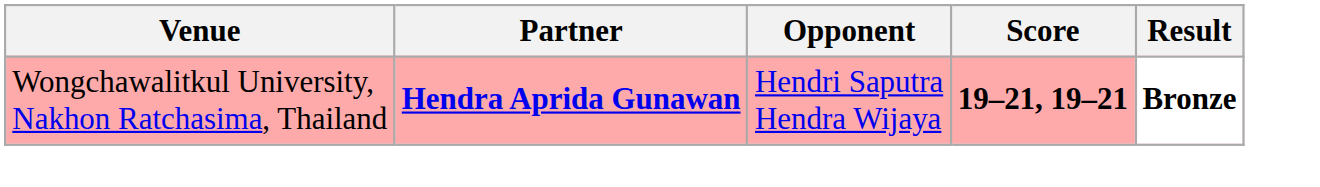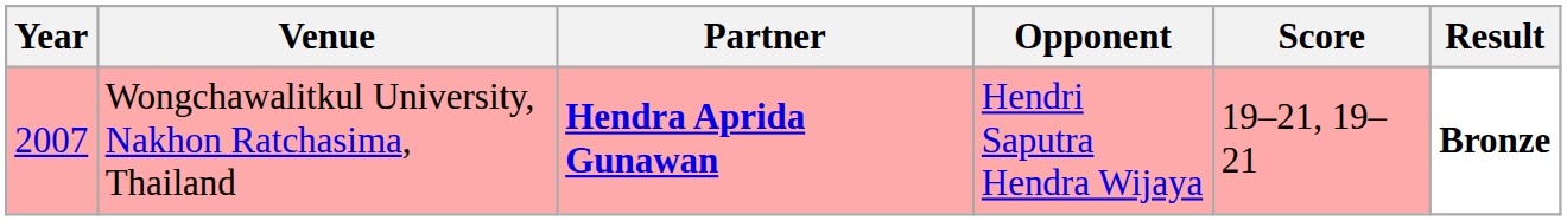+ column: Year | 2007
Wongchawalitkul University, Nakhon Ratchasima, Thailand | Score: bold -> normal
